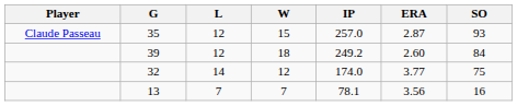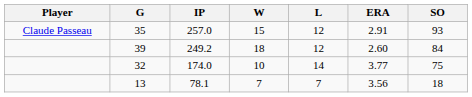columns swapped: IP <-> L
35 | ERA: 2.87 -> 2.91
32 | W: 12 -> 10
13 | SO: 16 -> 18
